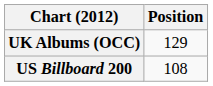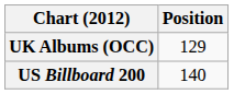US Billboard 200 | Position: 108 -> 140
